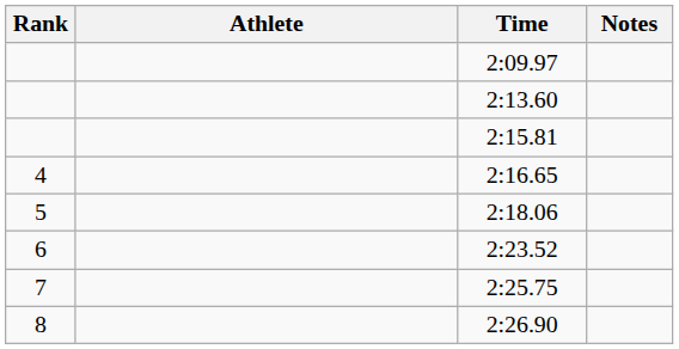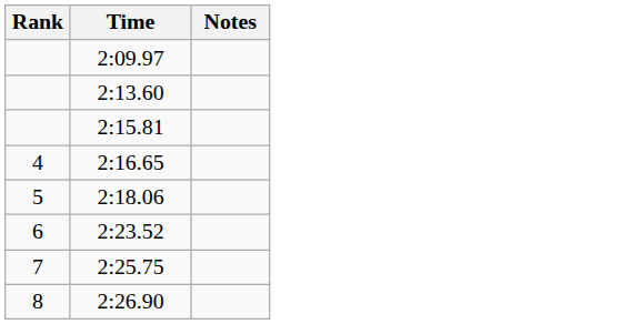- column: Athlete
